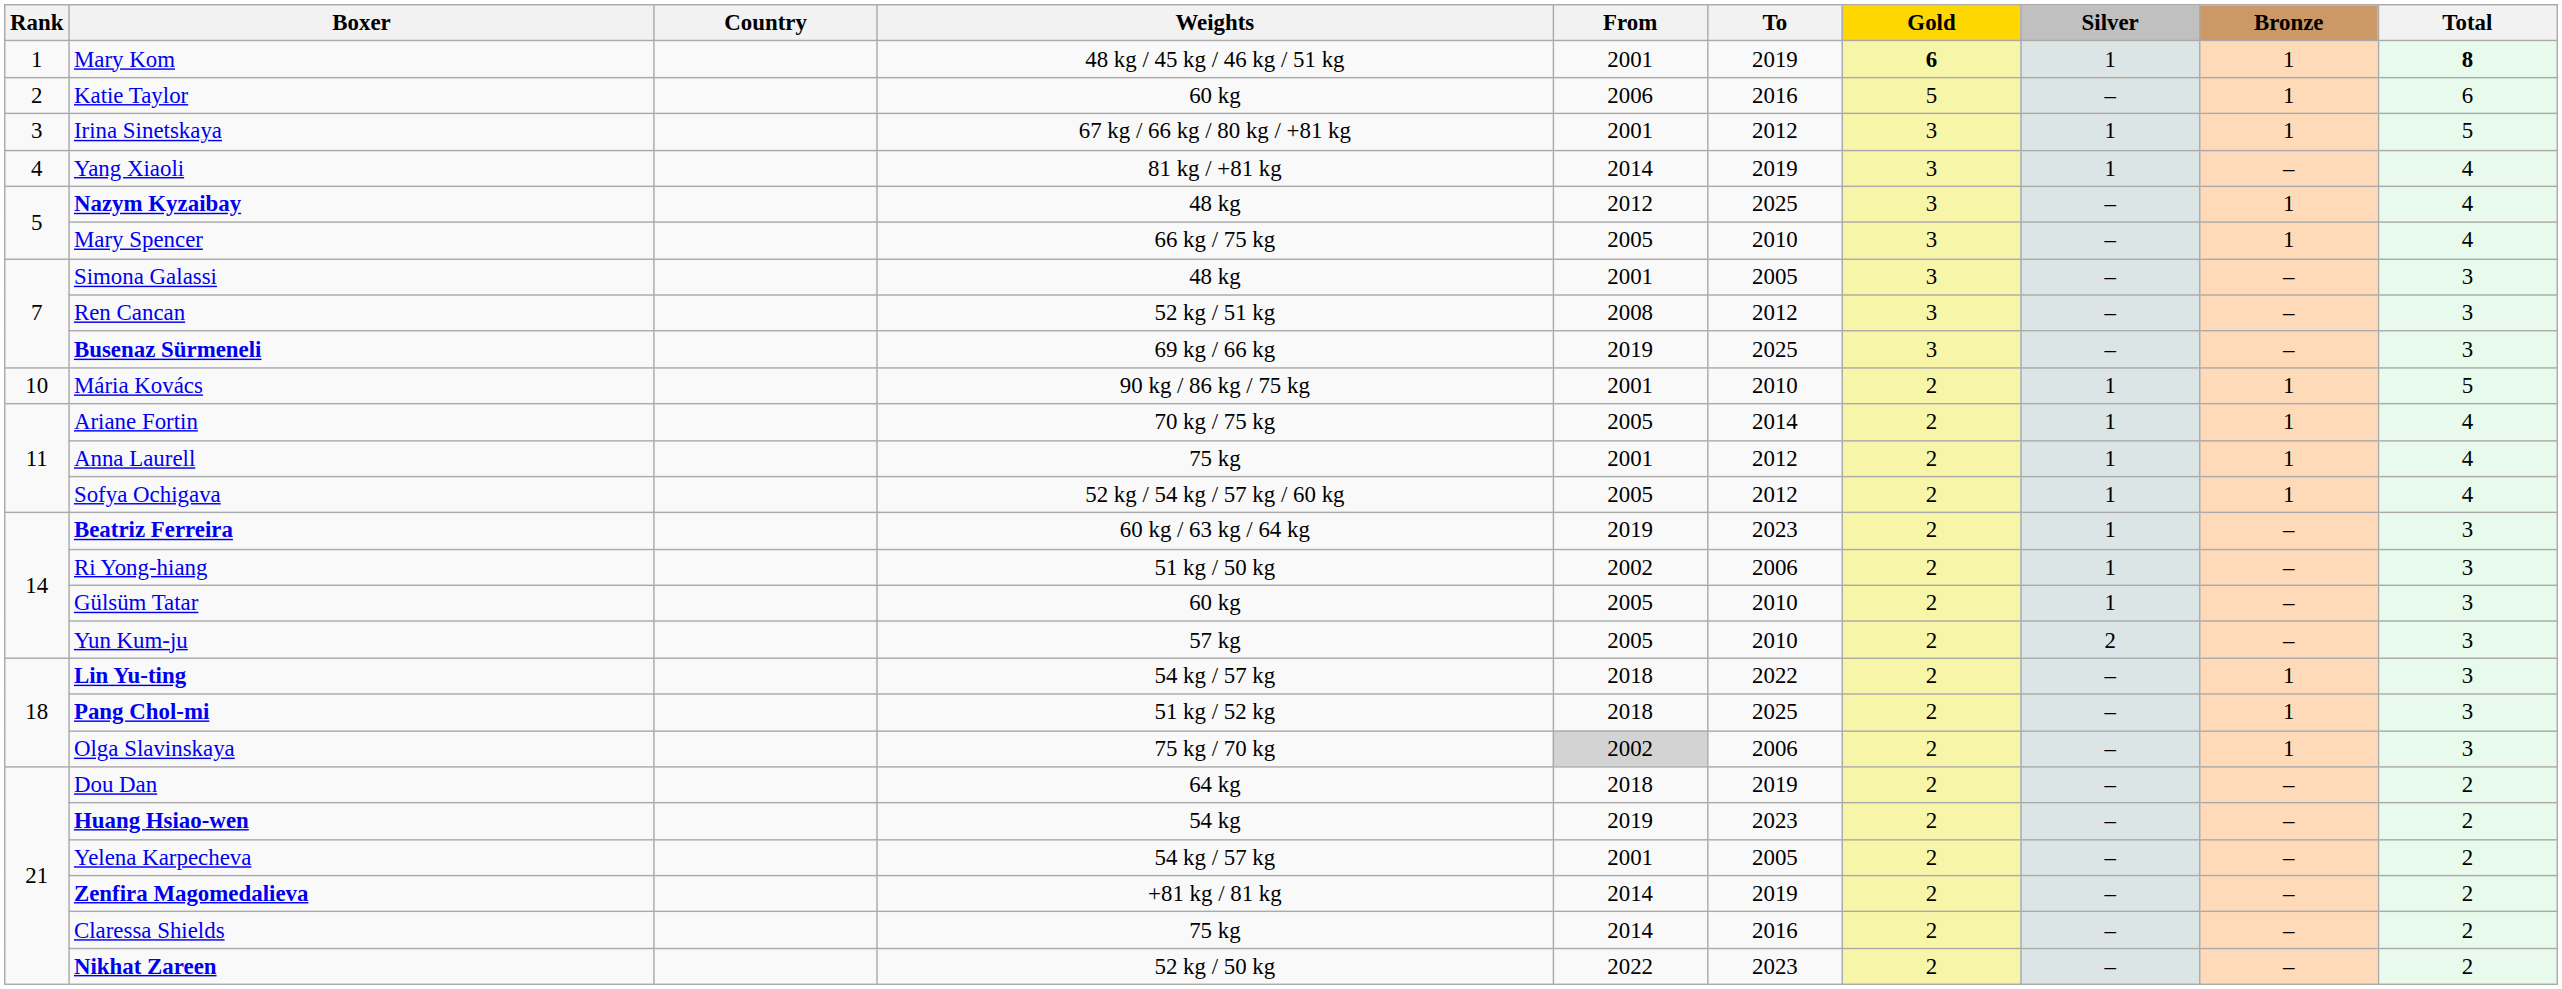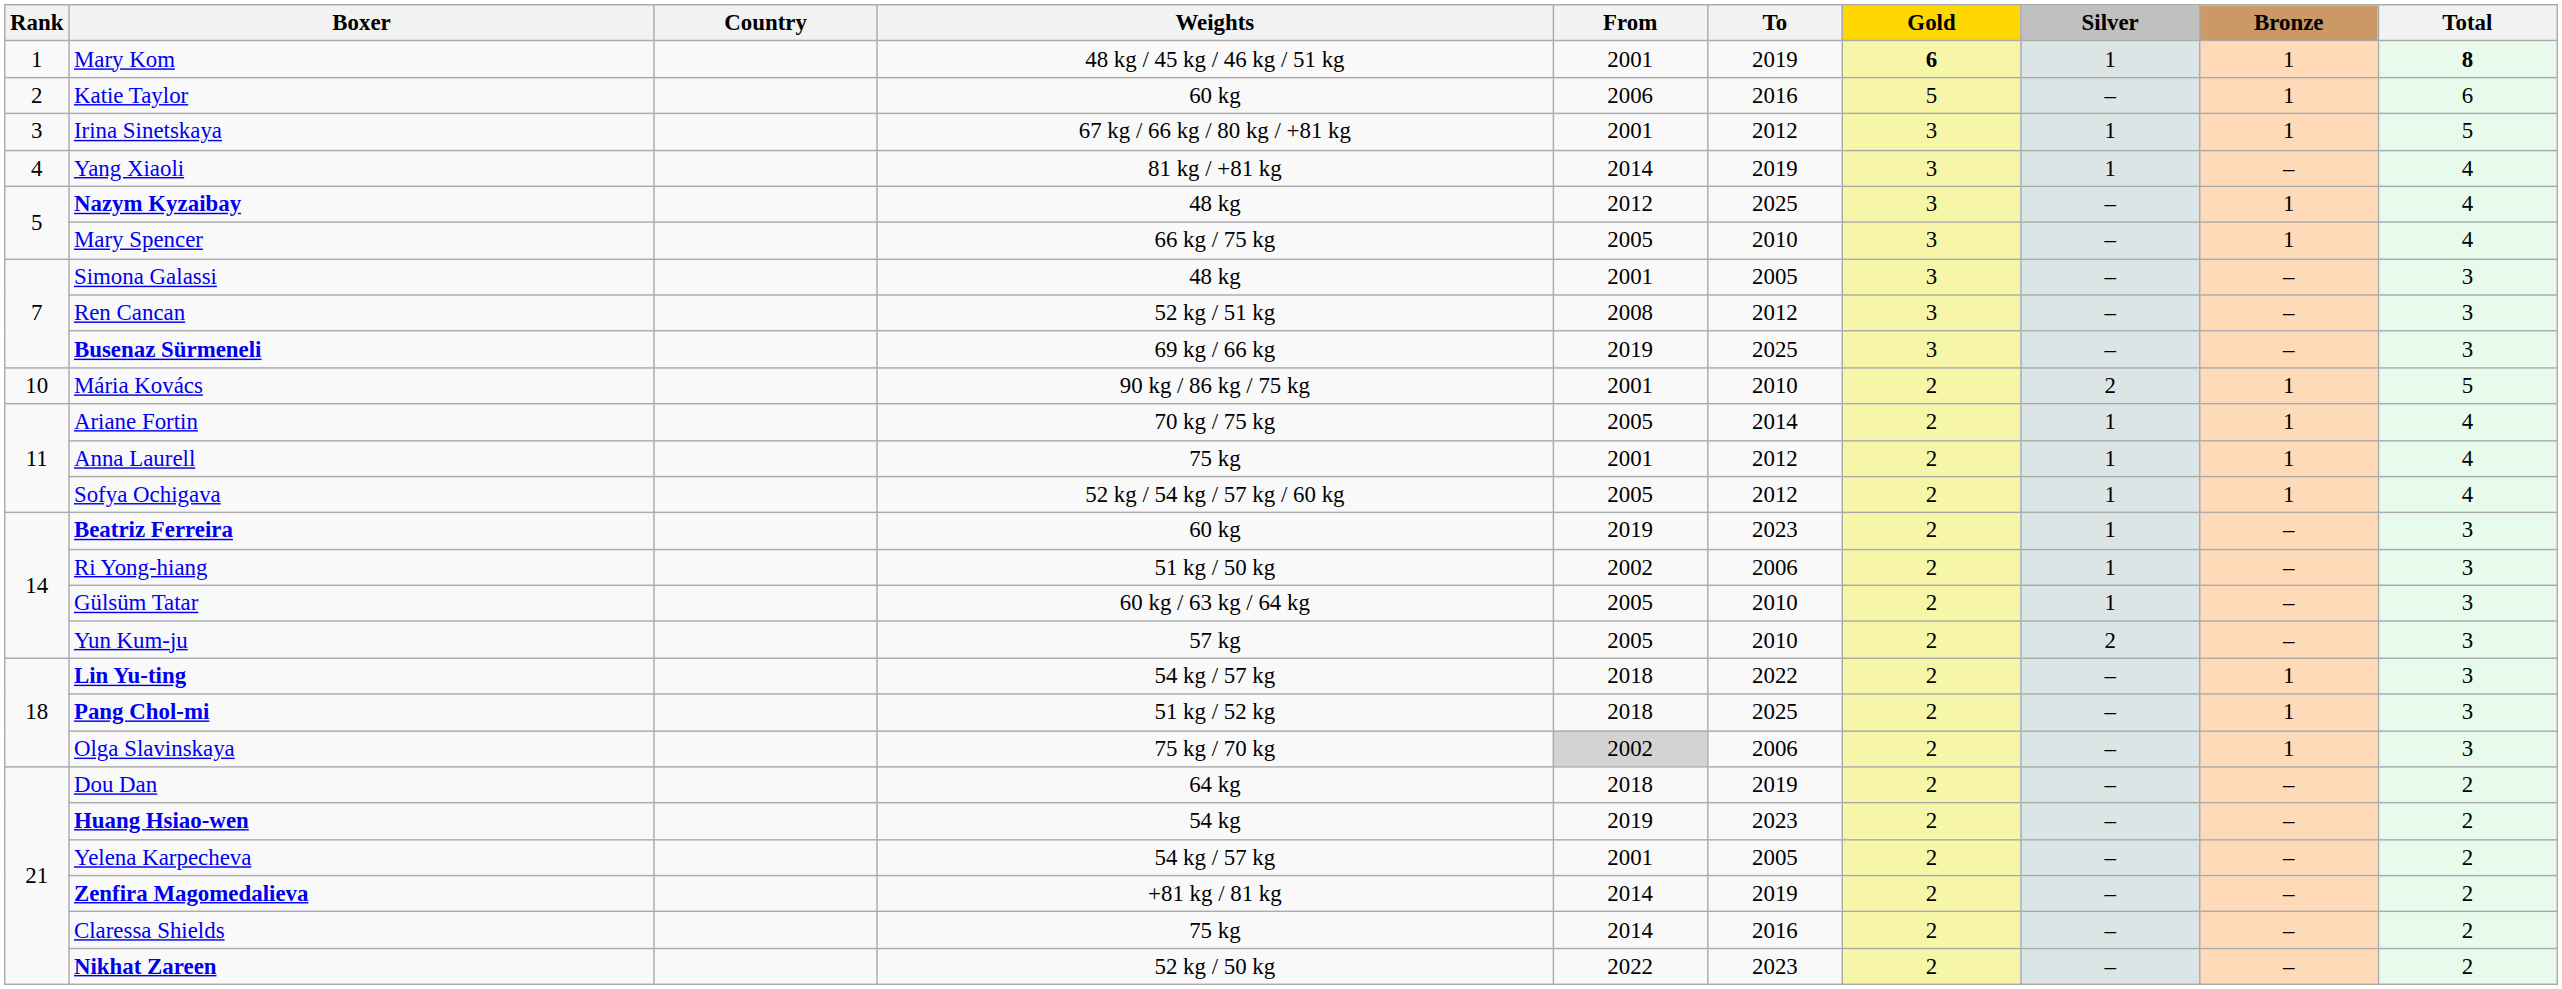Mária Kovács | Silver: 1 -> 2
Beatriz Ferreira | Weights: 60 kg / 63 kg / 64 kg -> 60 kg
Gülsüm Tatar | Weights: 60 kg -> 60 kg / 63 kg / 64 kg
